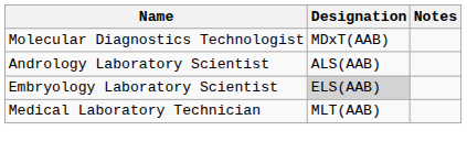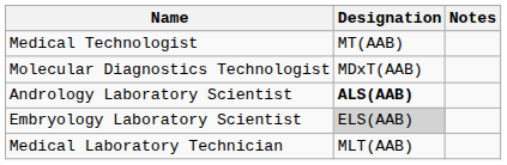+ row: Medical Technologist | MT(AAB)
Andrology Laboratory Scientist | Designation: normal -> bold
